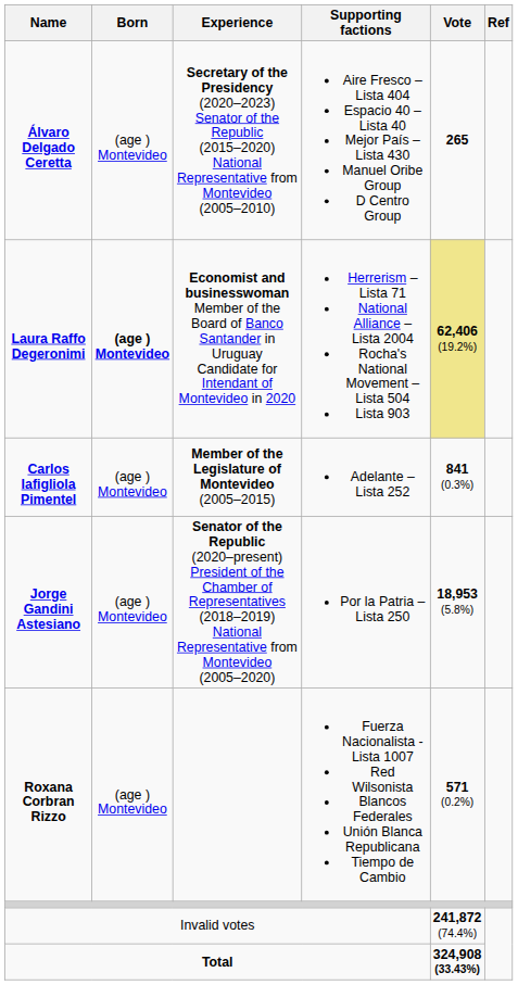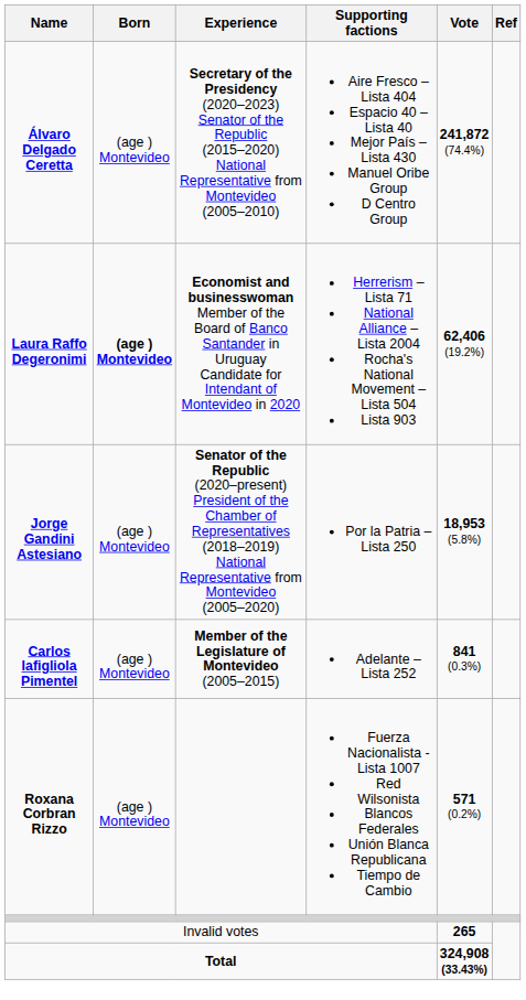Álvaro Delgado Ceretta | Vote: 265 -> 241,872 (74.4%)
Laura Raffo Degeronimi | Vote: khaki background -> no background
rows swapped: Jorge Gandini Astesiano <-> Carlos Iafigliola Pimentel
Invalid votes | Vote: 241,872 (74.4%) -> 265
